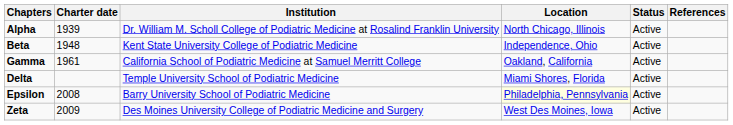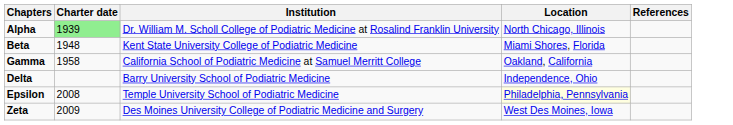- column: Status | Active | Active | Active | Active | Active | Active
Alpha | Charter date: no background -> lightgreen background
Beta | Location: Independence, Ohio -> Miami Shores, Florida
Gamma | Charter date: 1961 -> 1958
Delta | Institution: Temple University School of Podiatric Medicine -> Barry University School of Podiatric Medicine
Delta | Location: Miami Shores, Florida -> Independence, Ohio
Epsilon | Institution: Barry University School of Podiatric Medicine -> Temple University School of Podiatric Medicine
